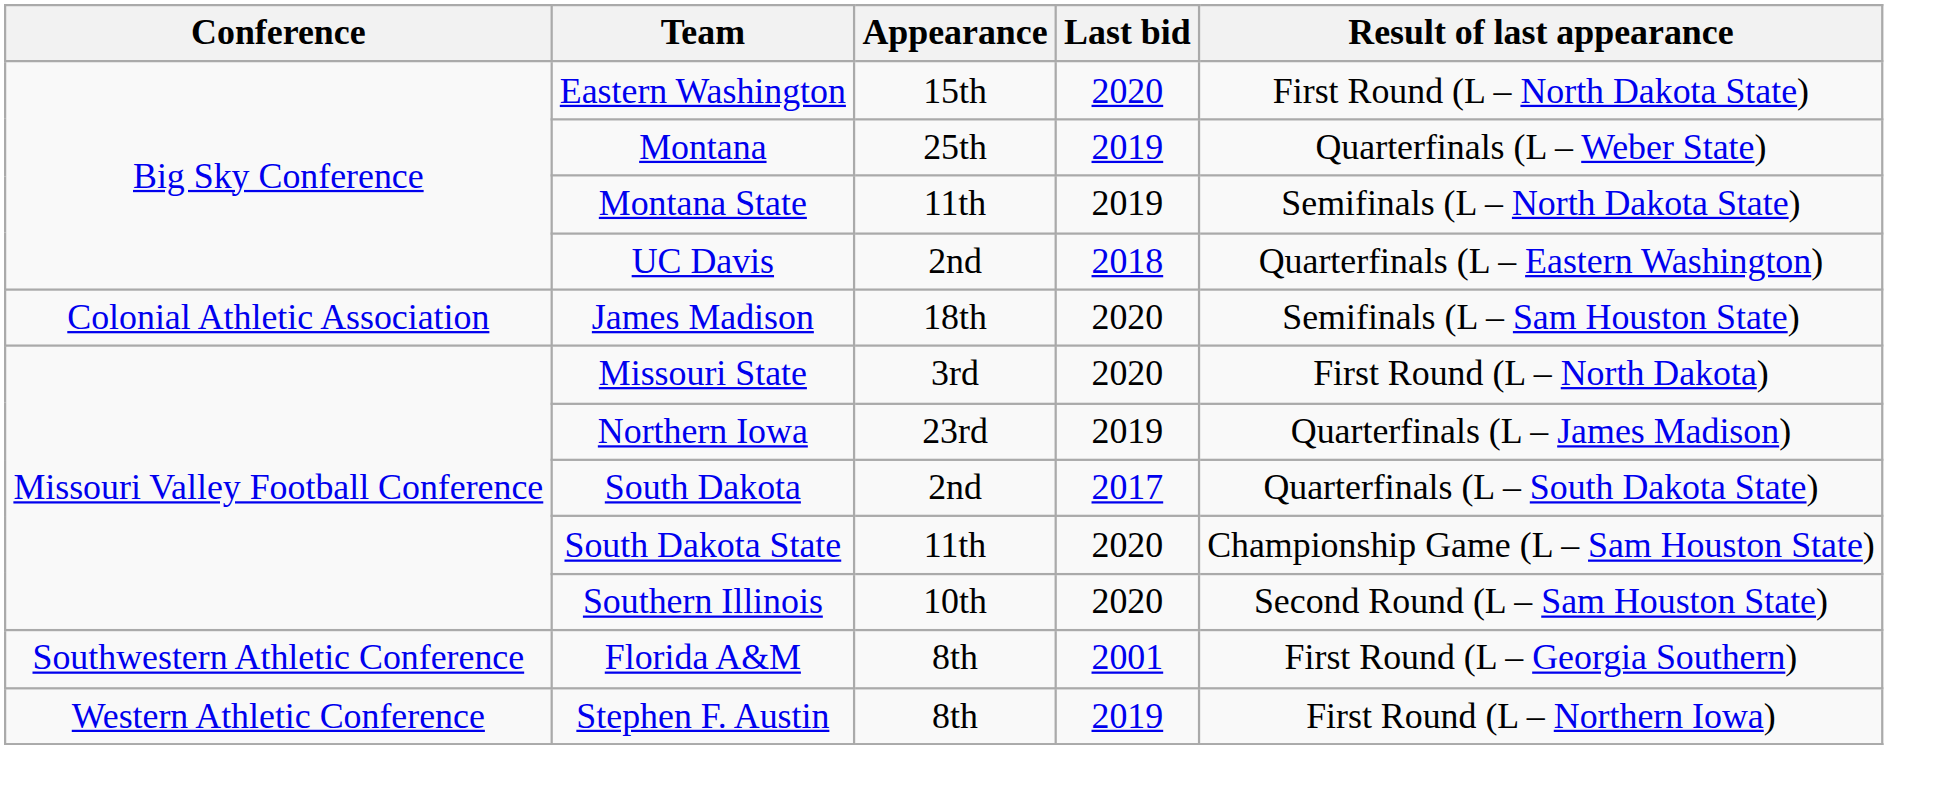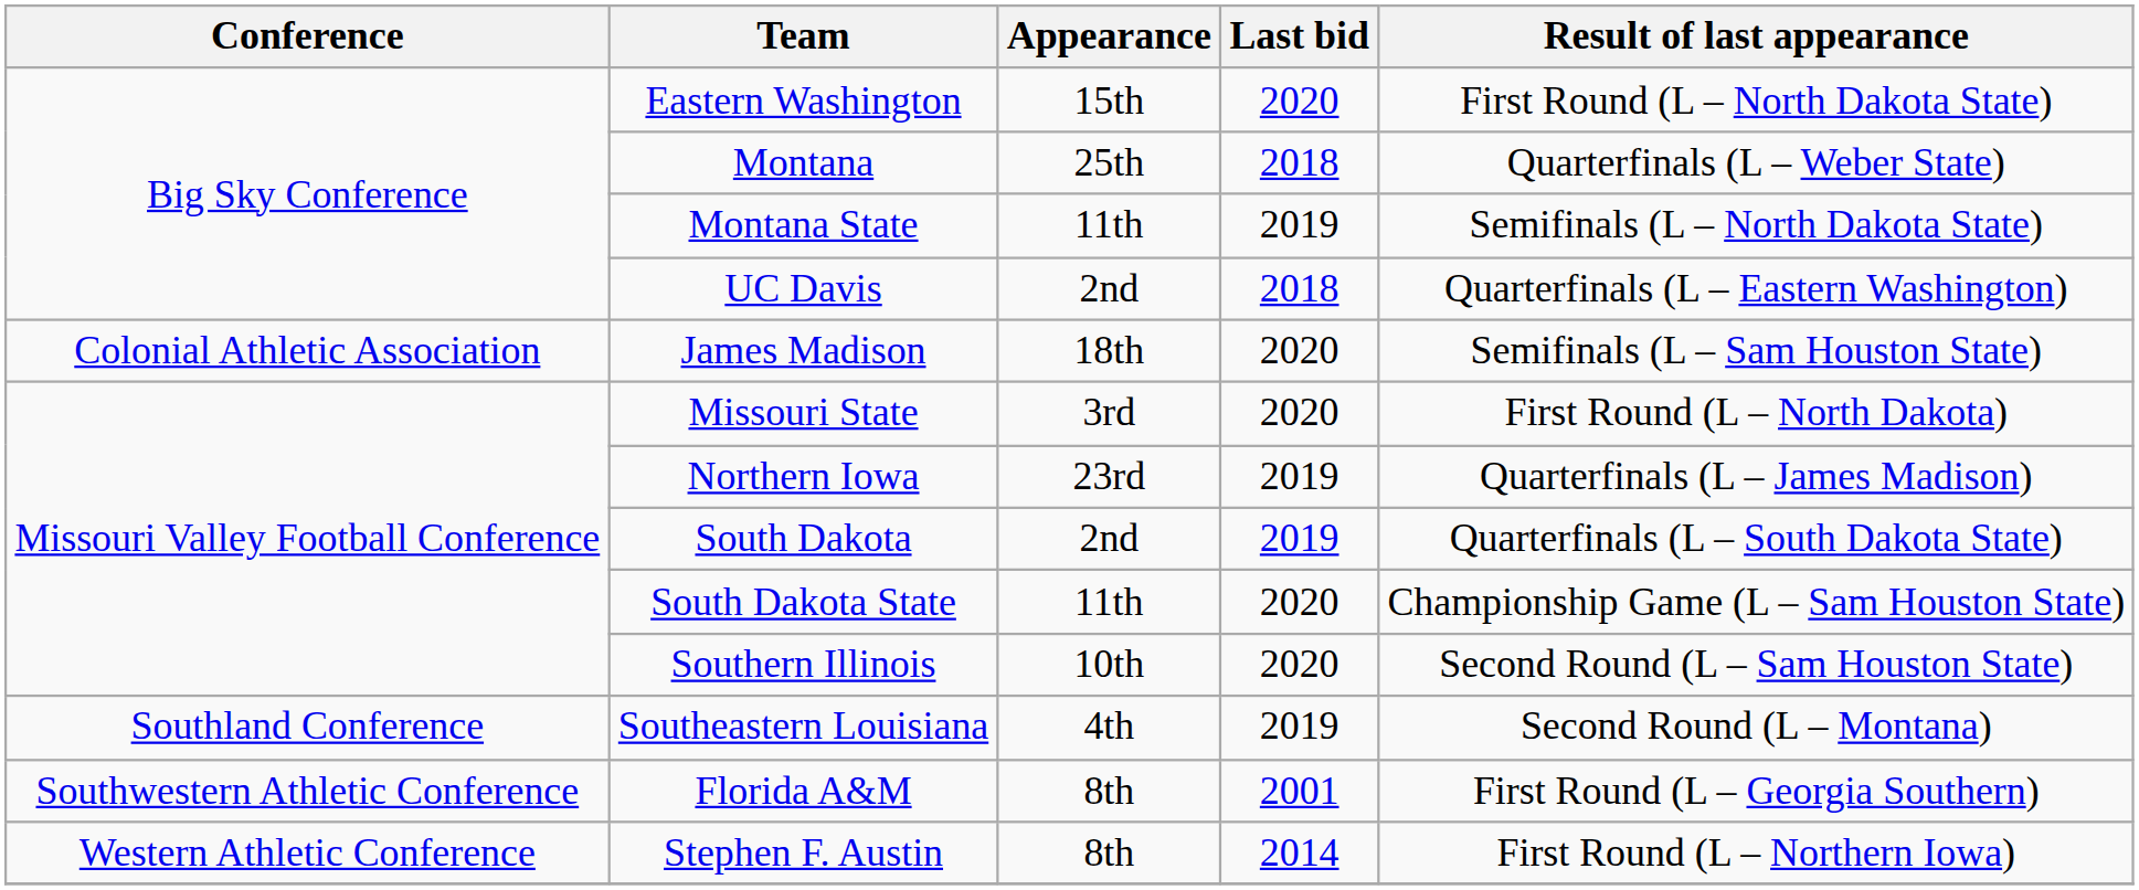Montana | Last bid: 2019 -> 2018
South Dakota | Last bid: 2017 -> 2019
+ row: Southland Conference | Southeastern Louisiana | 4th | 2019 | Second Round (L – Montana)
Stephen F. Austin | Last bid: 2019 -> 2014
